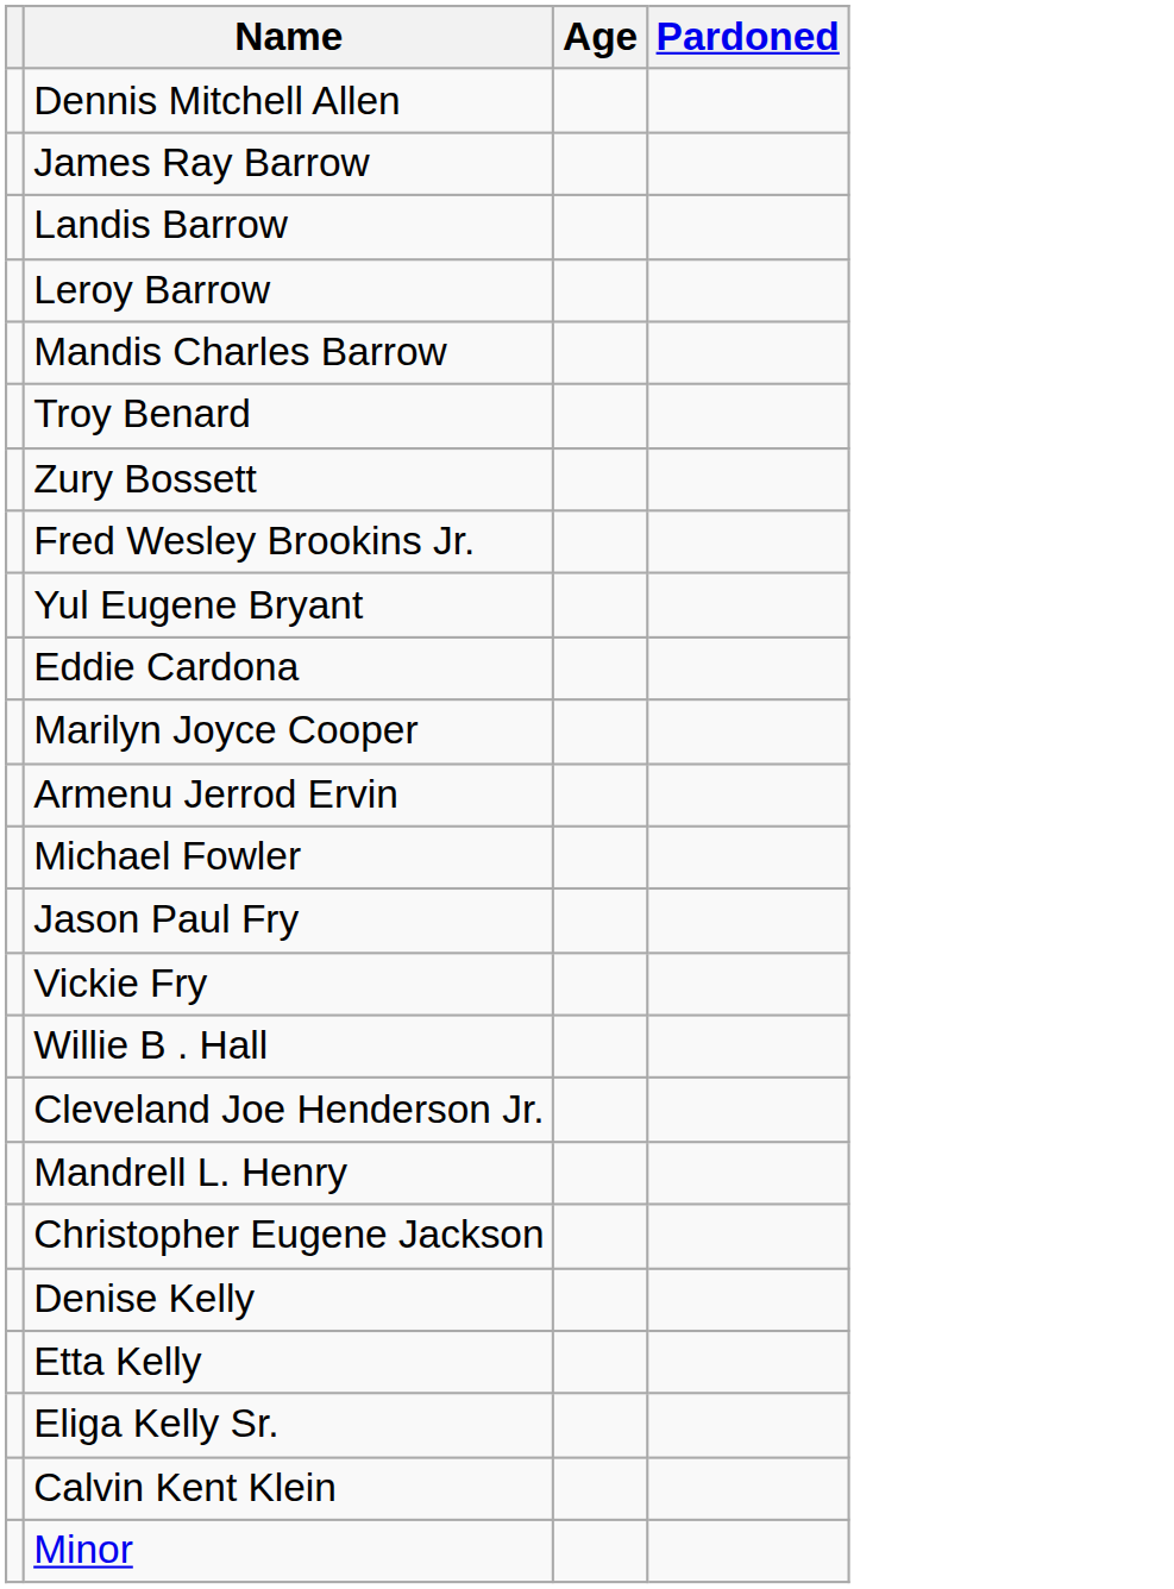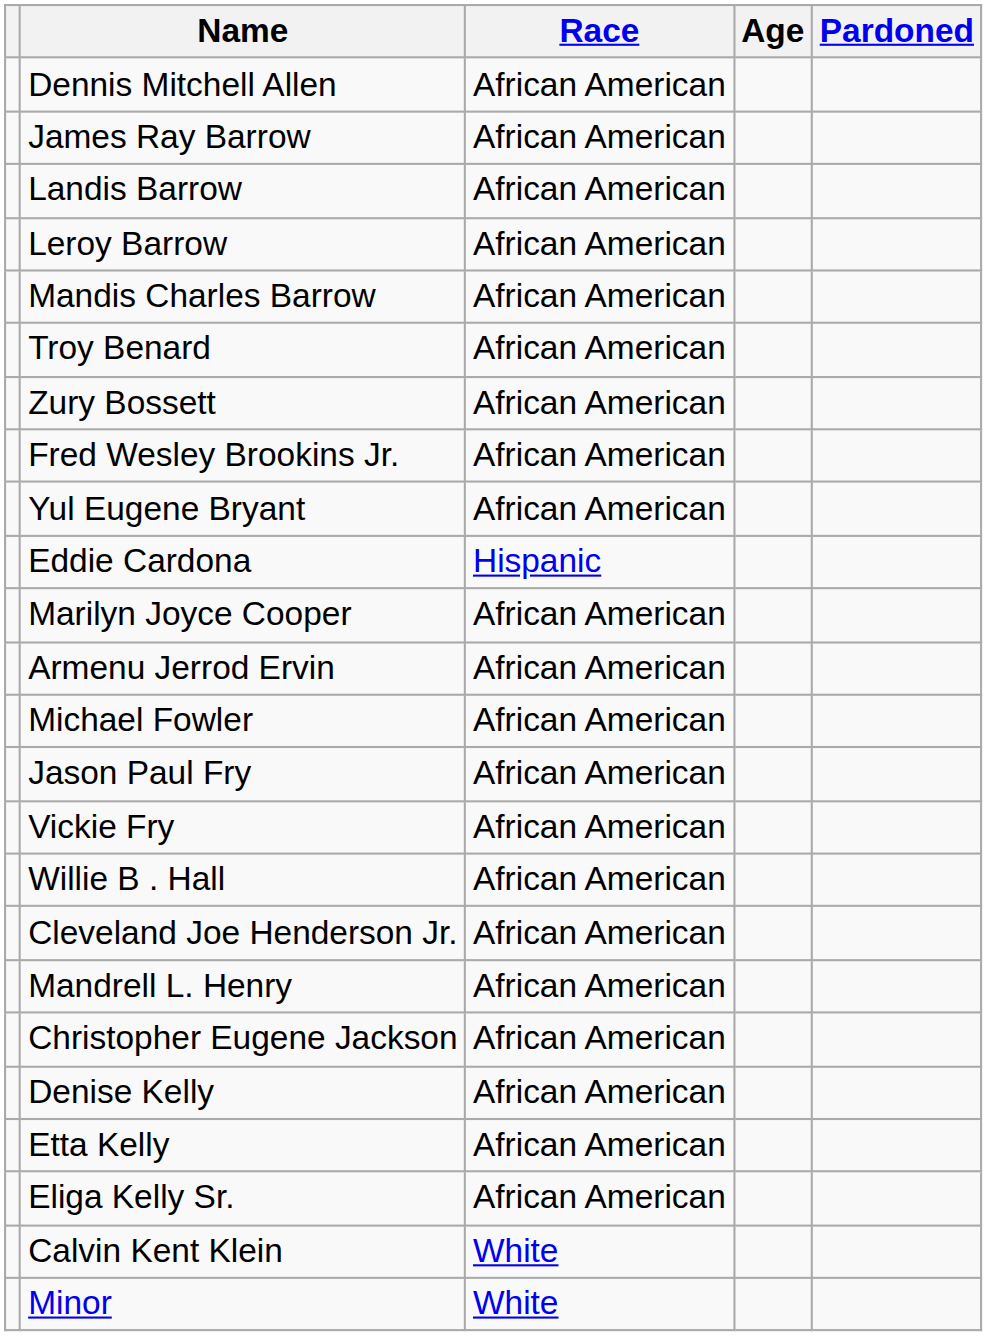+ column: Race | African American | African American | African American | African American | African American | African American | African American | African American | African American | Hispanic | African American | African American | African American | African American | African American | African American | African American | African American | African American | African American | African American | African American | White | White
